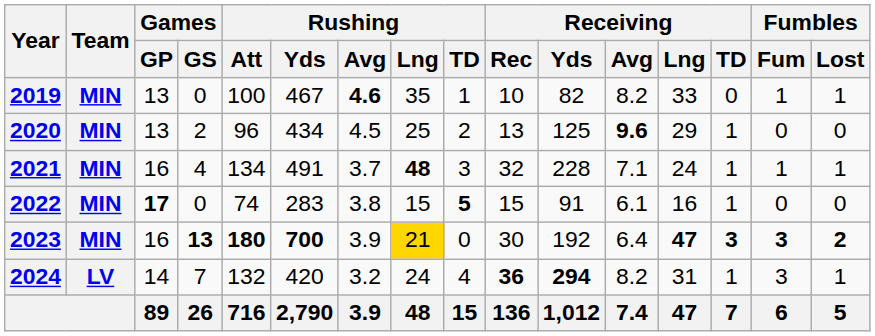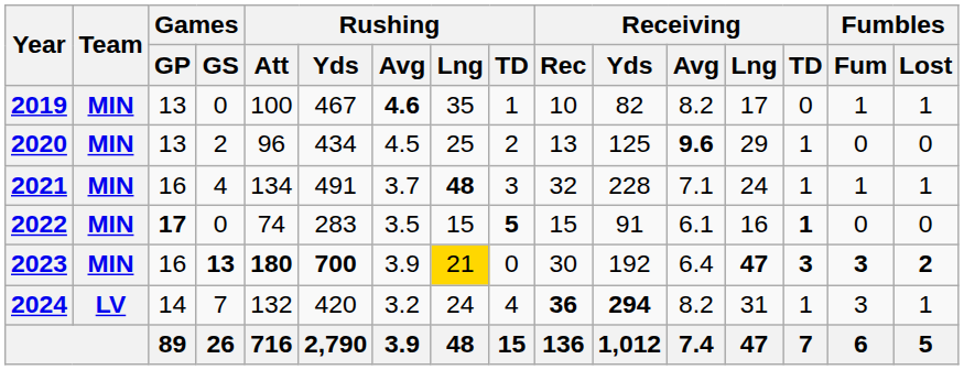2019 | Receiving / Lng: 33 -> 17
2022 | Rushing / Avg: 3.8 -> 3.5
2022 | Receiving / TD: normal -> bold
